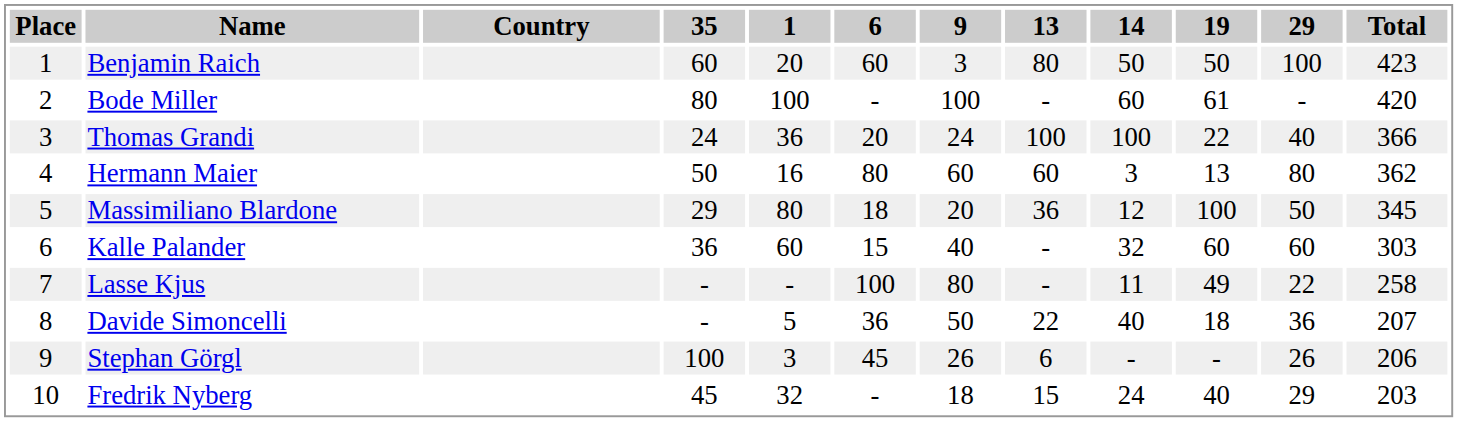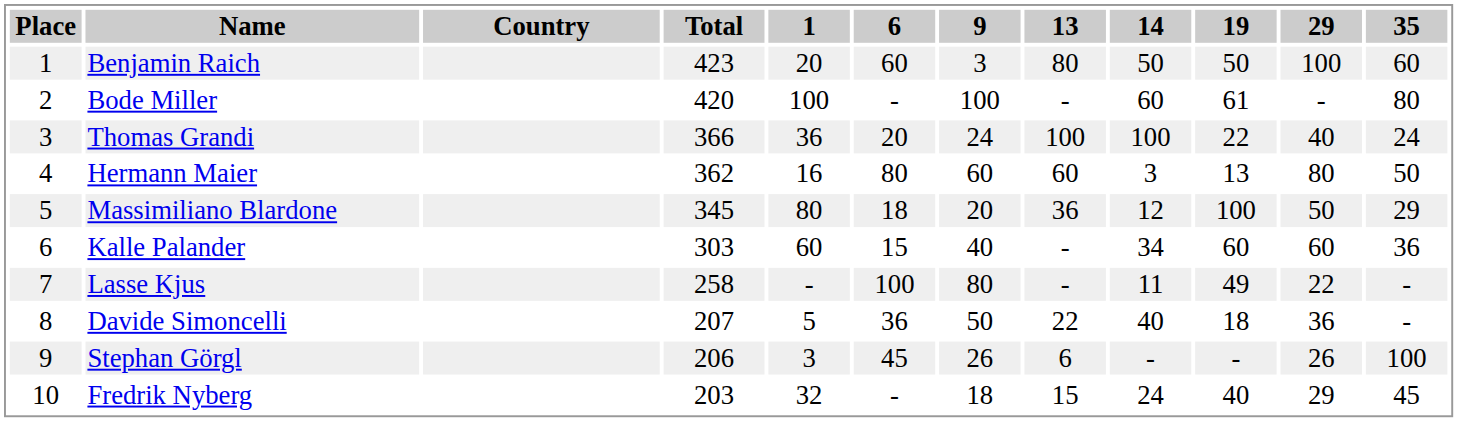columns swapped: Total <-> 35
Kalle Palander | 14: 32 -> 34
